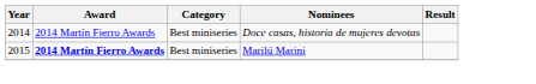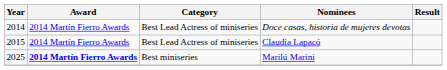Doce casas, historia de mujeres devotas | Category: Best miniseries -> Best Lead Actress of miniseries
+ row: 2015 | 2014 Martín Fierro Awards | Best Lead Actress of miniseries | Claudia Lapacó
Marilú Marini | Year: 2015 -> 2025
